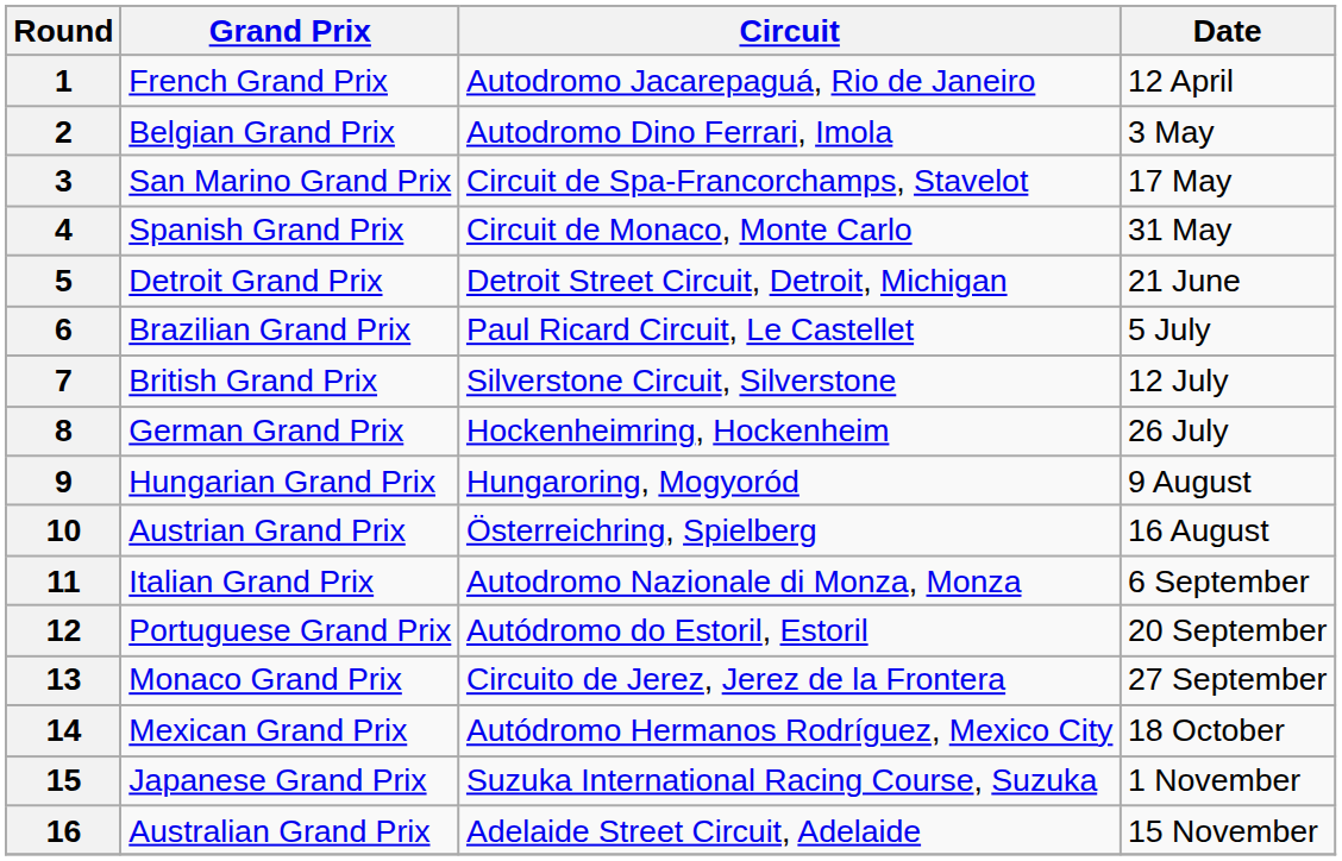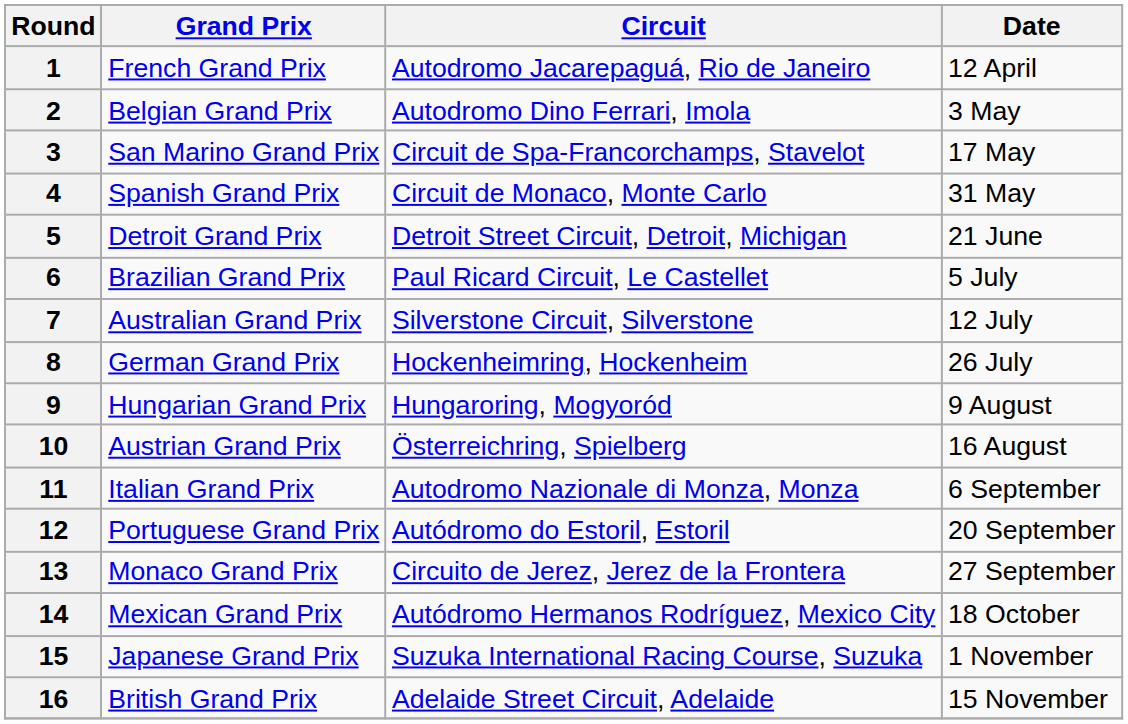7 | Grand Prix: British Grand Prix -> Australian Grand Prix
16 | Grand Prix: Australian Grand Prix -> British Grand Prix
